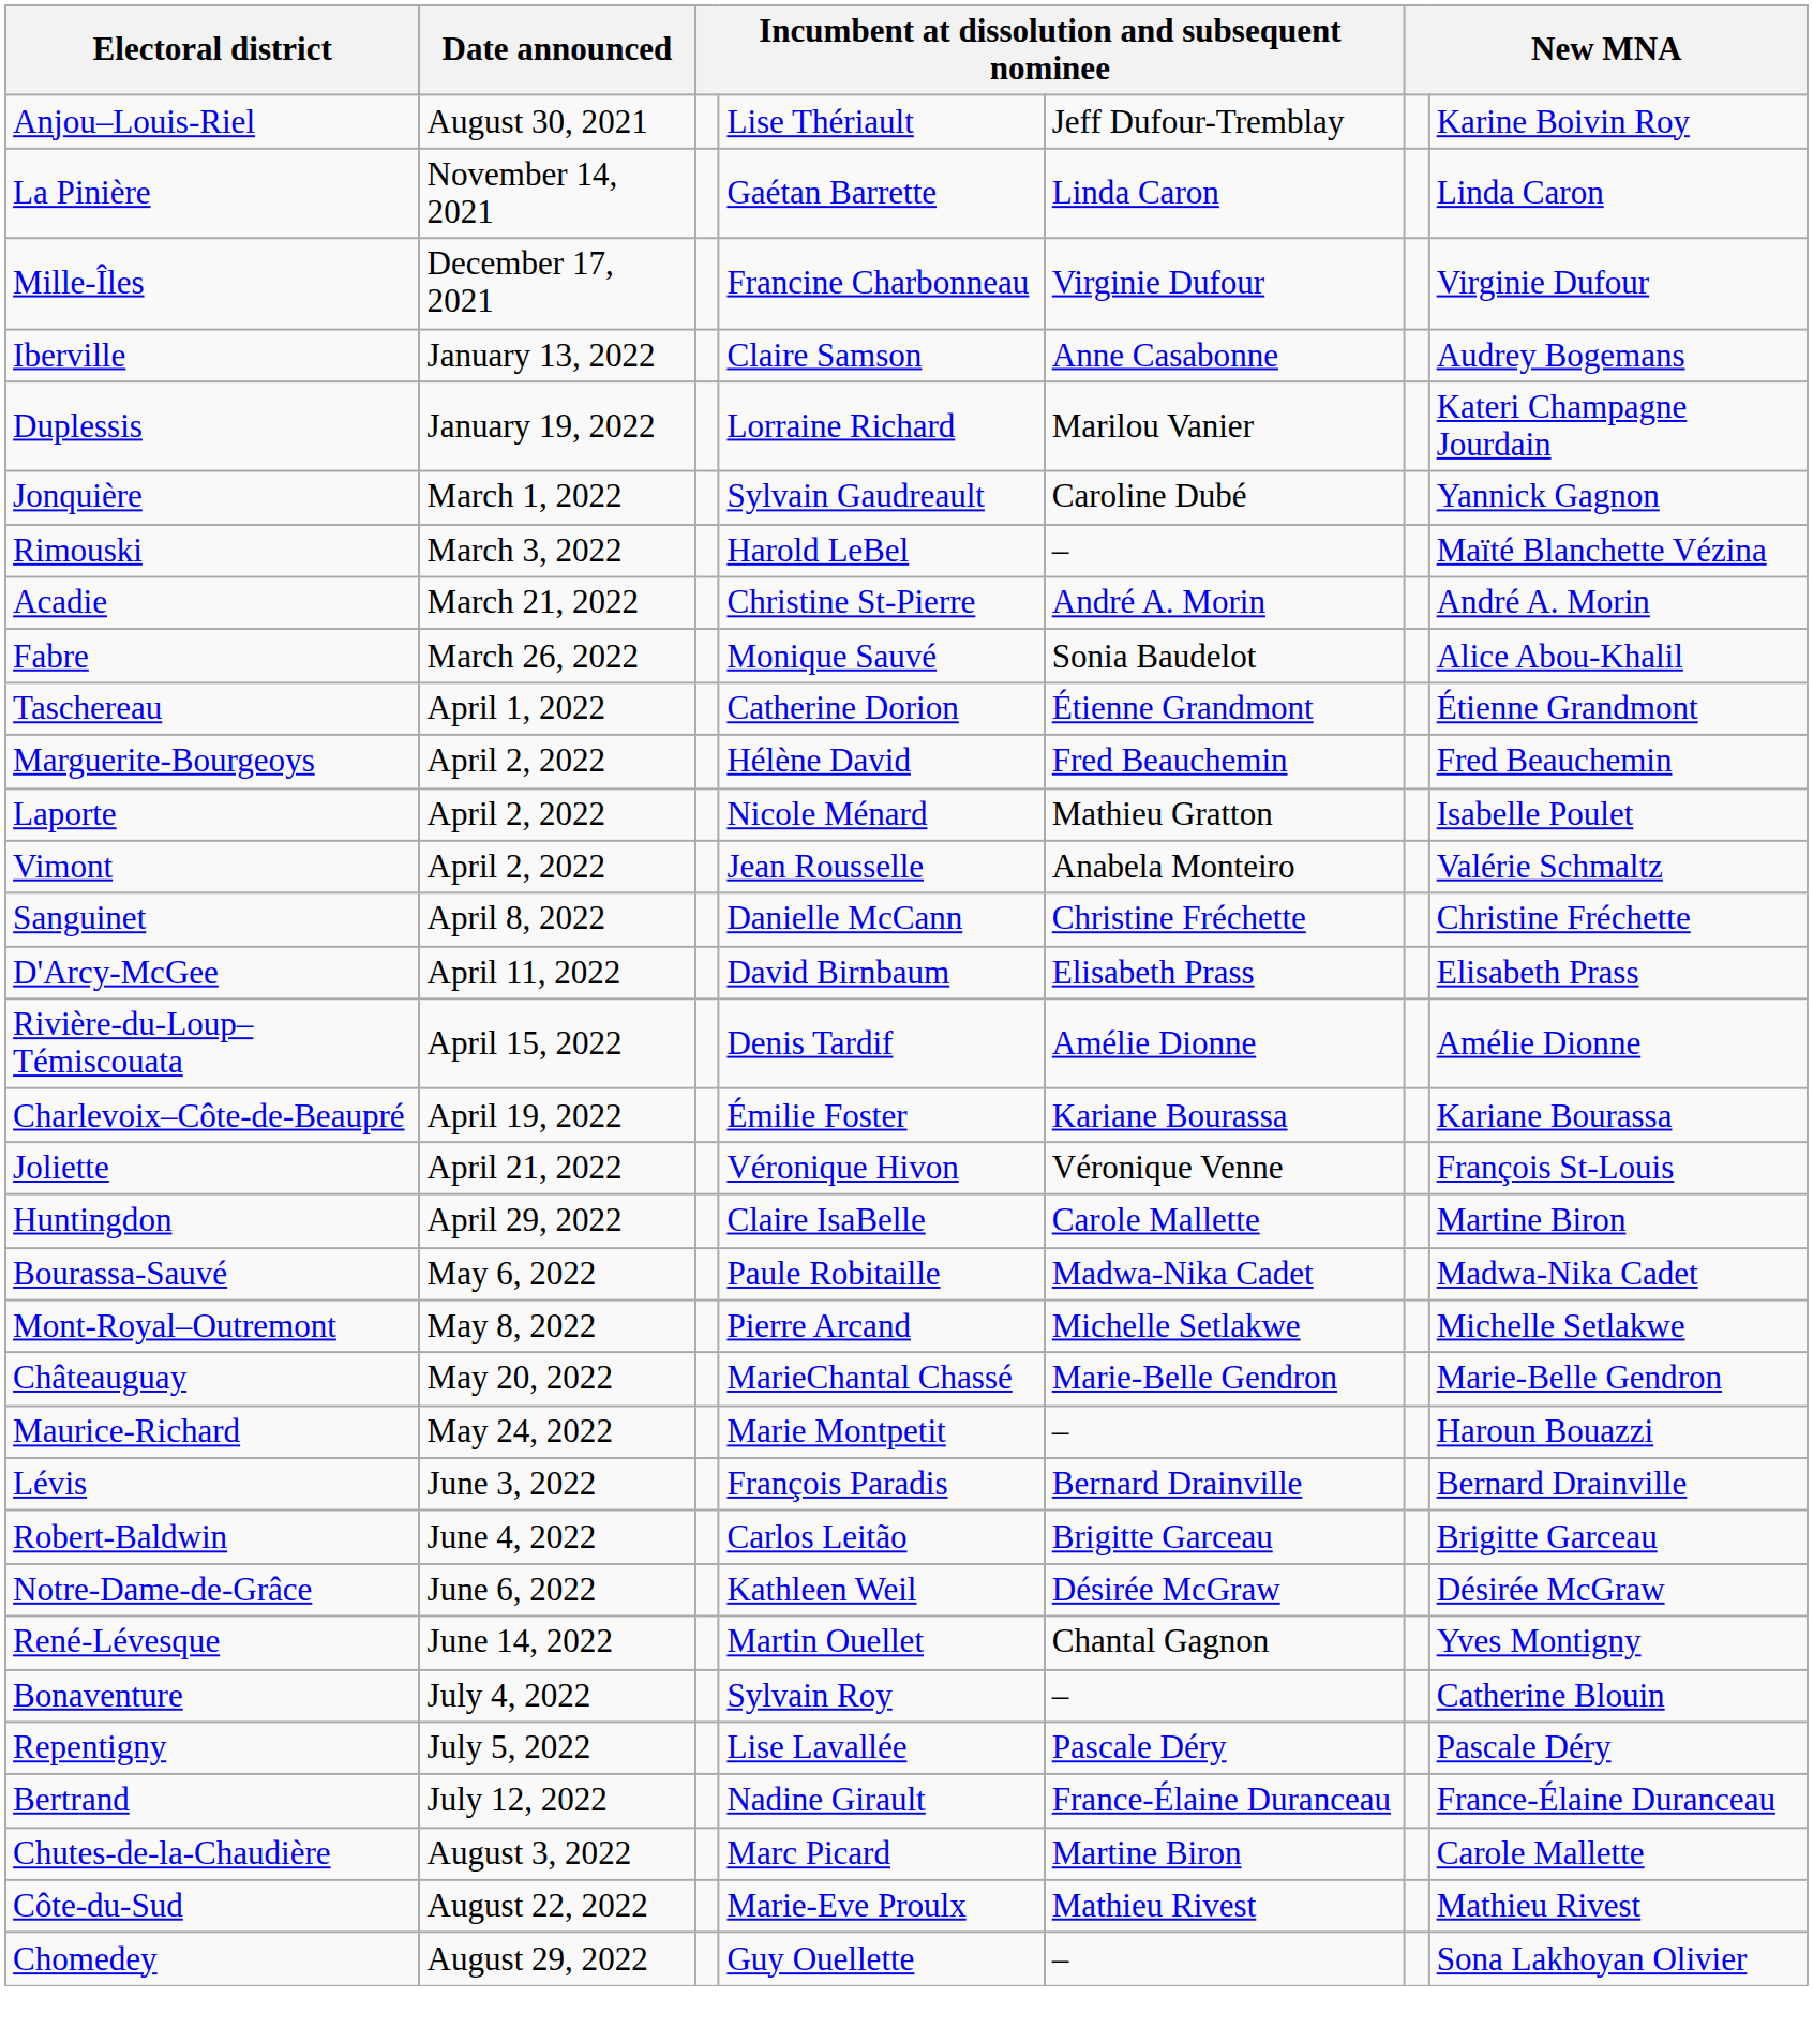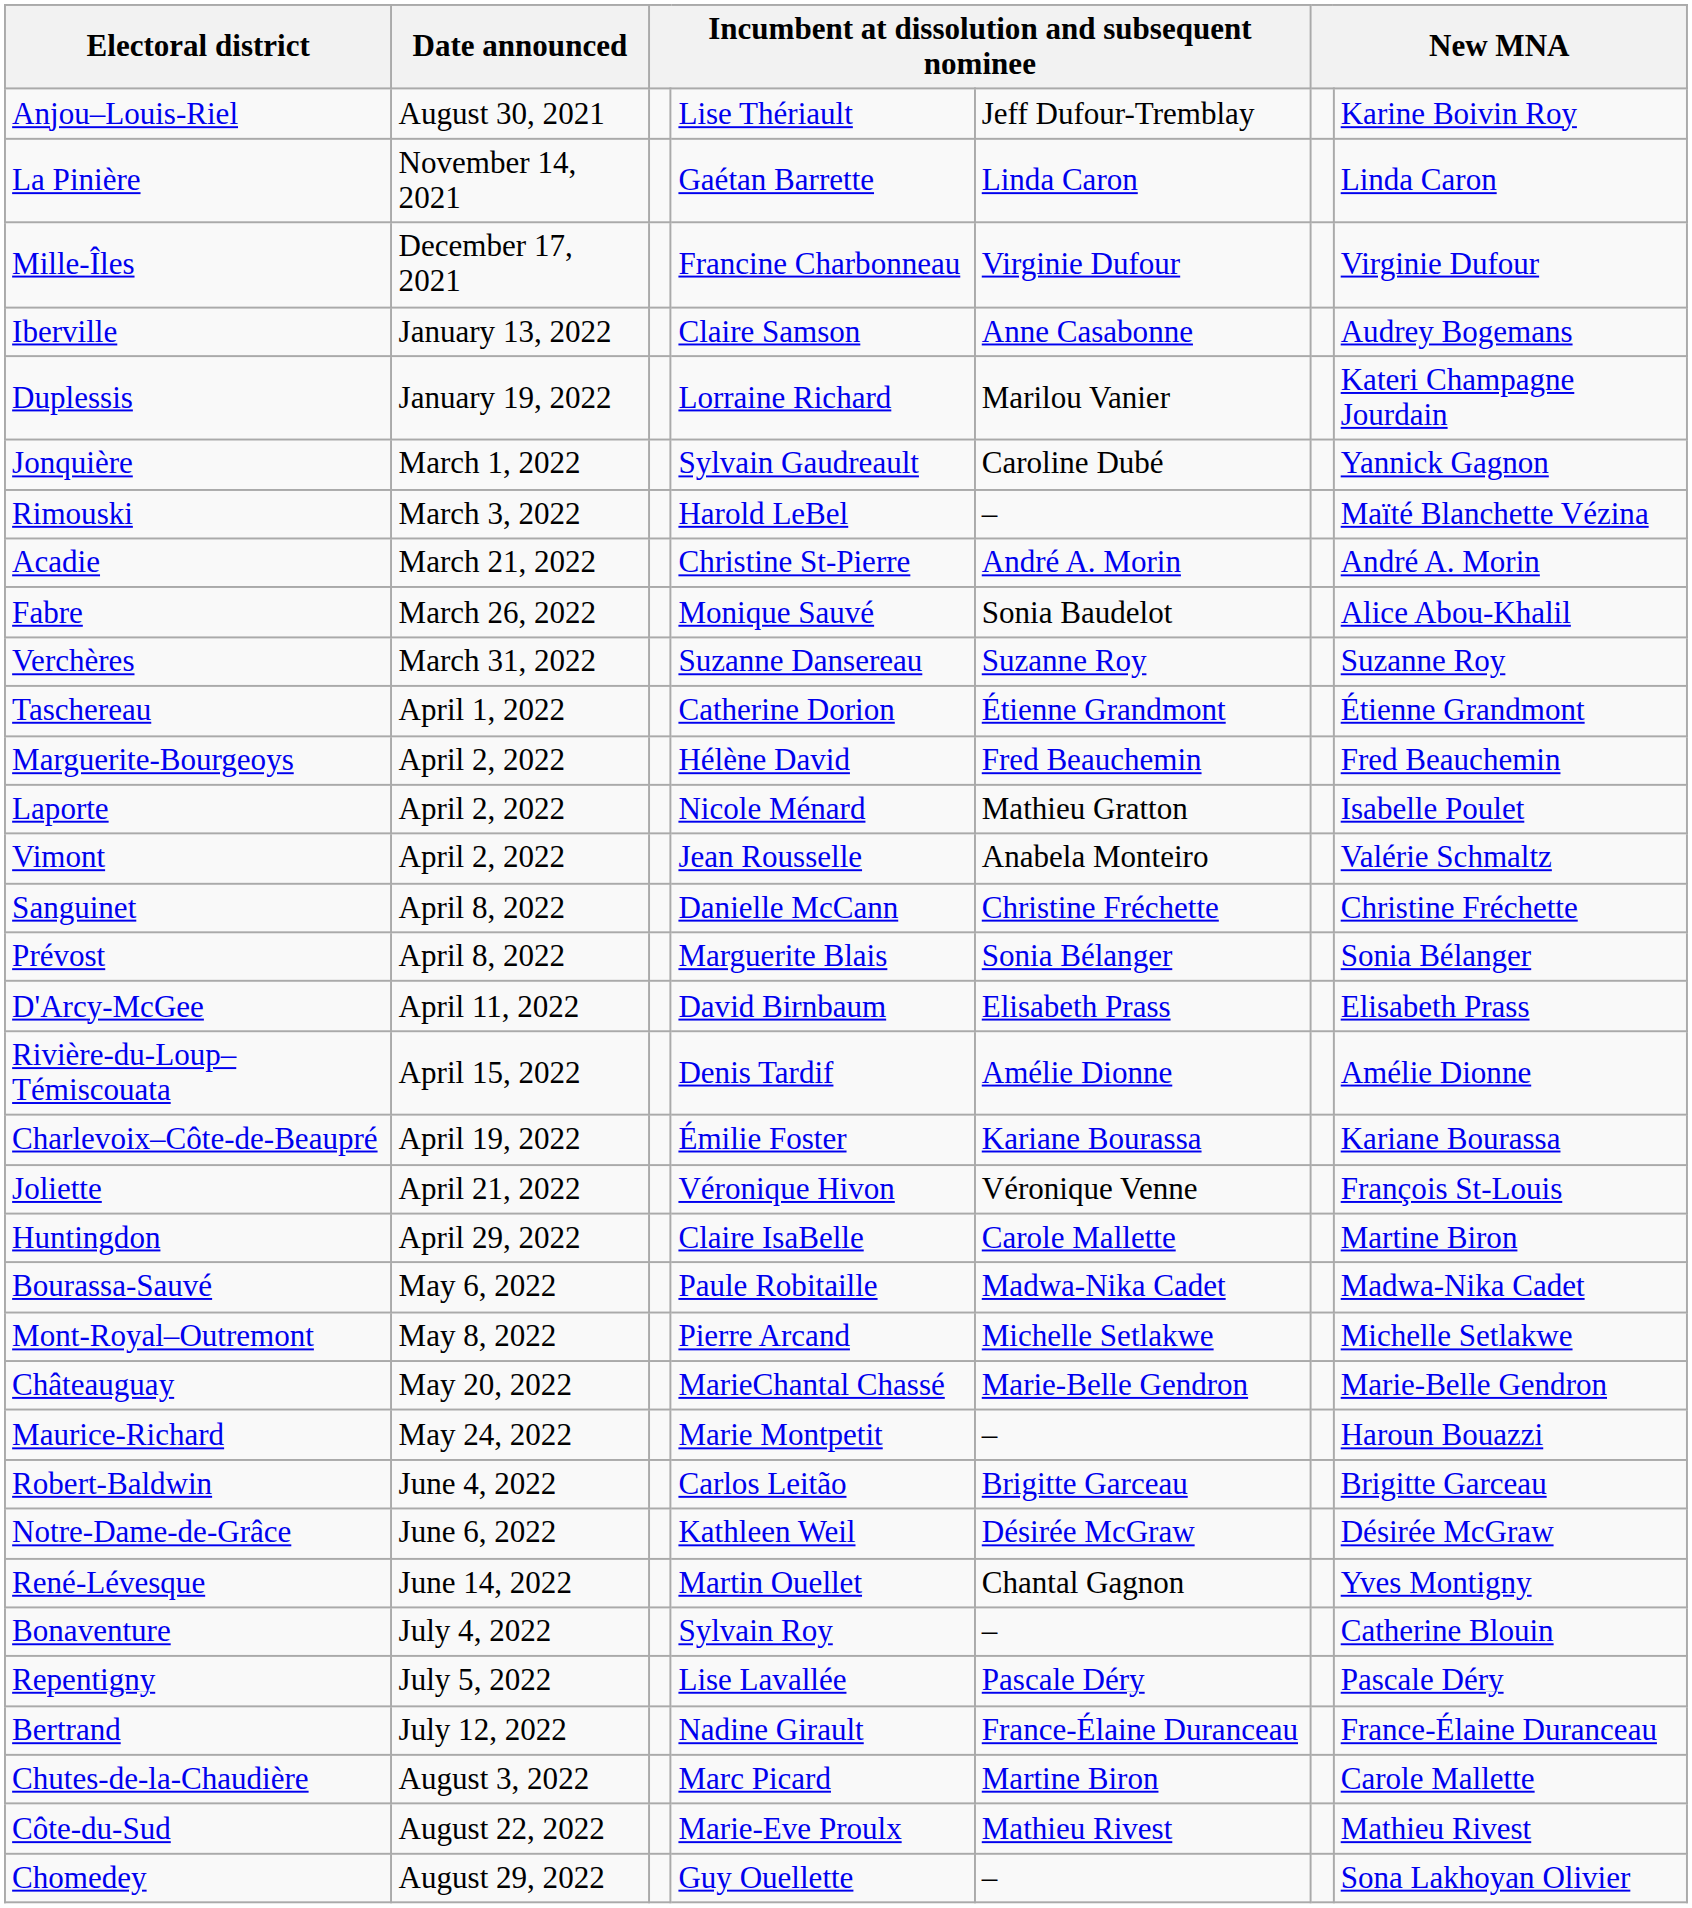+ row: Verchères | March 31, 2022 | Suzanne Dansereau | Suzanne Roy | Suzanne Roy
+ row: Prévost | April 8, 2022 | Marguerite Blais | Sonia Bélanger | Sonia Bélanger
- row: Lévis | June 3, 2022 | François Paradis | Bernard Drainville | Bernard Drainville
